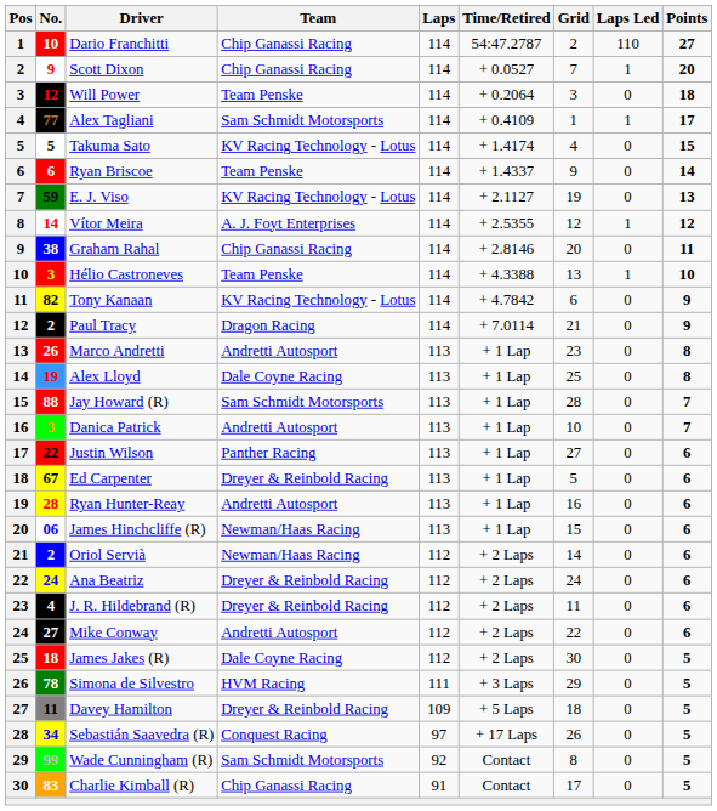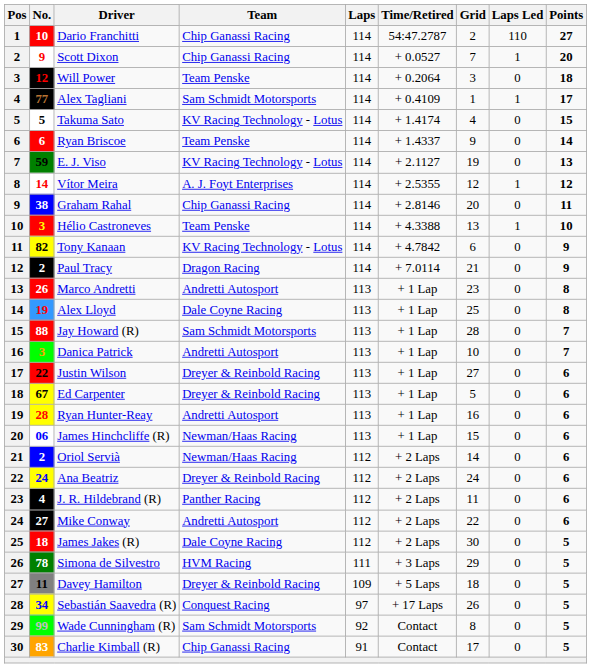Justin Wilson | Team: Panther Racing -> Dreyer & Reinbold Racing
J. R. Hildebrand (R) | Team: Dreyer & Reinbold Racing -> Panther Racing
